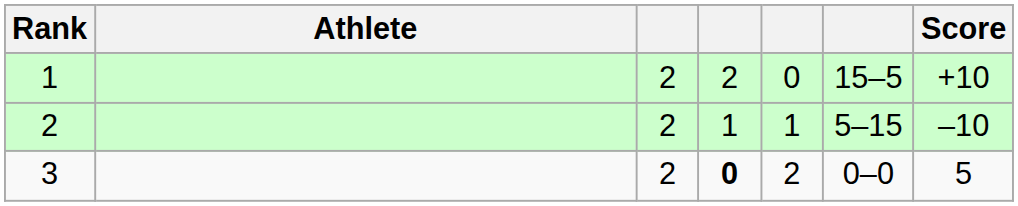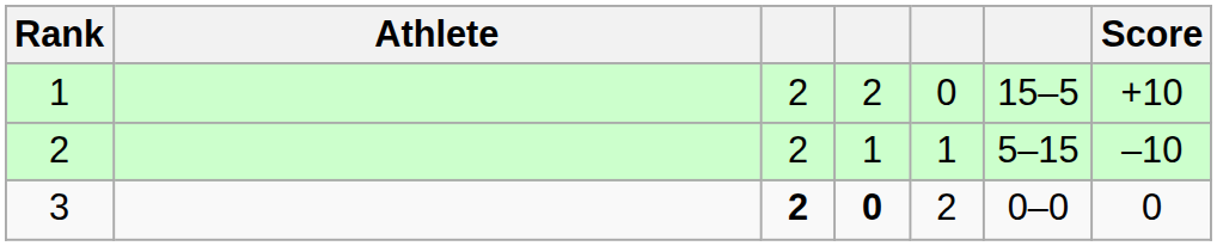3 | column 3: normal -> bold
3 | Score: 5 -> 0
